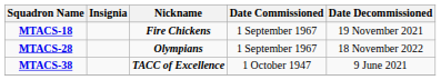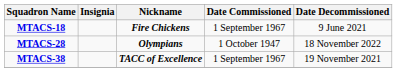MTACS-18 | Date Decommissioned: 19 November 2021 -> 9 June 2021
MTACS-28 | Date Commissioned: 1 September 1967 -> 1 October 1947
MTACS-38 | Date Commissioned: 1 October 1947 -> 1 September 1967
MTACS-38 | Date Decommissioned: 9 June 2021 -> 19 November 2021
